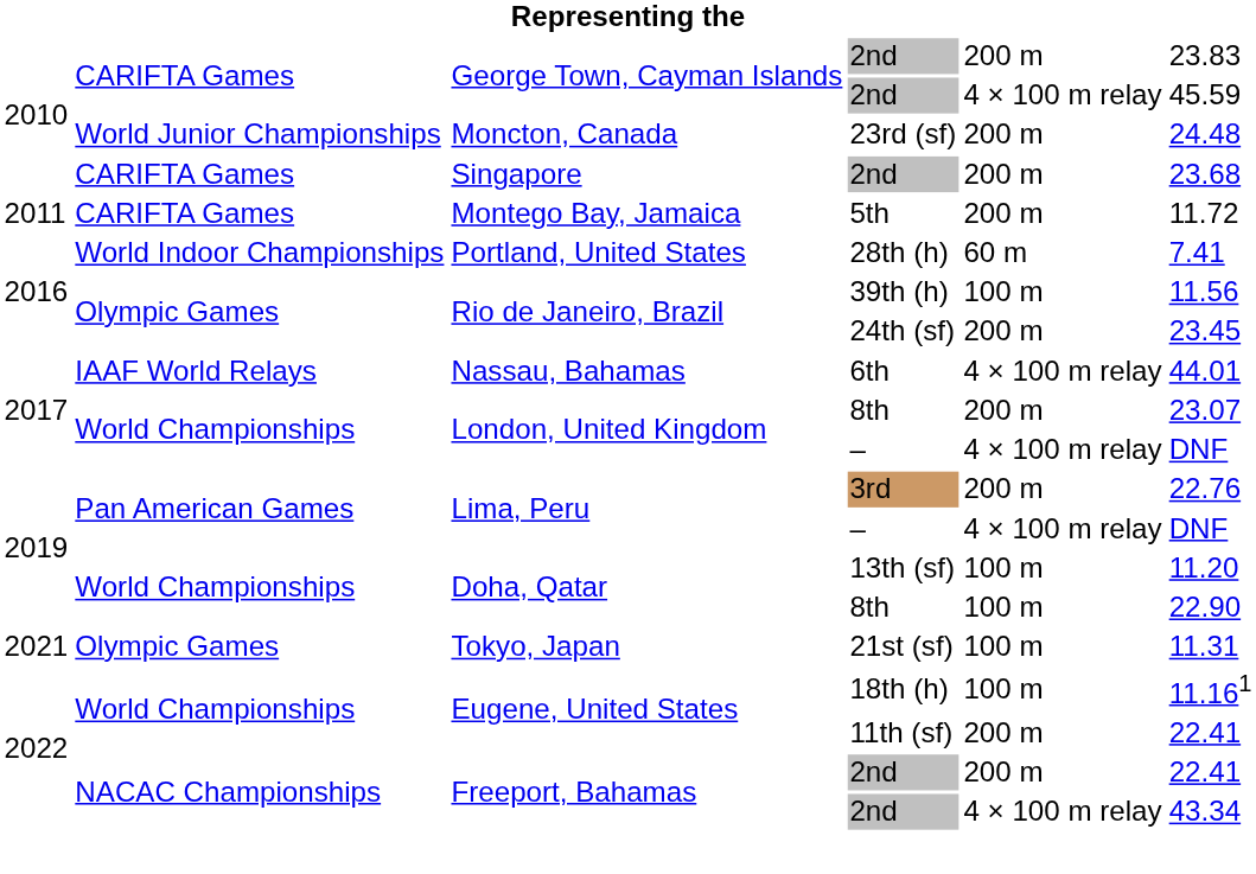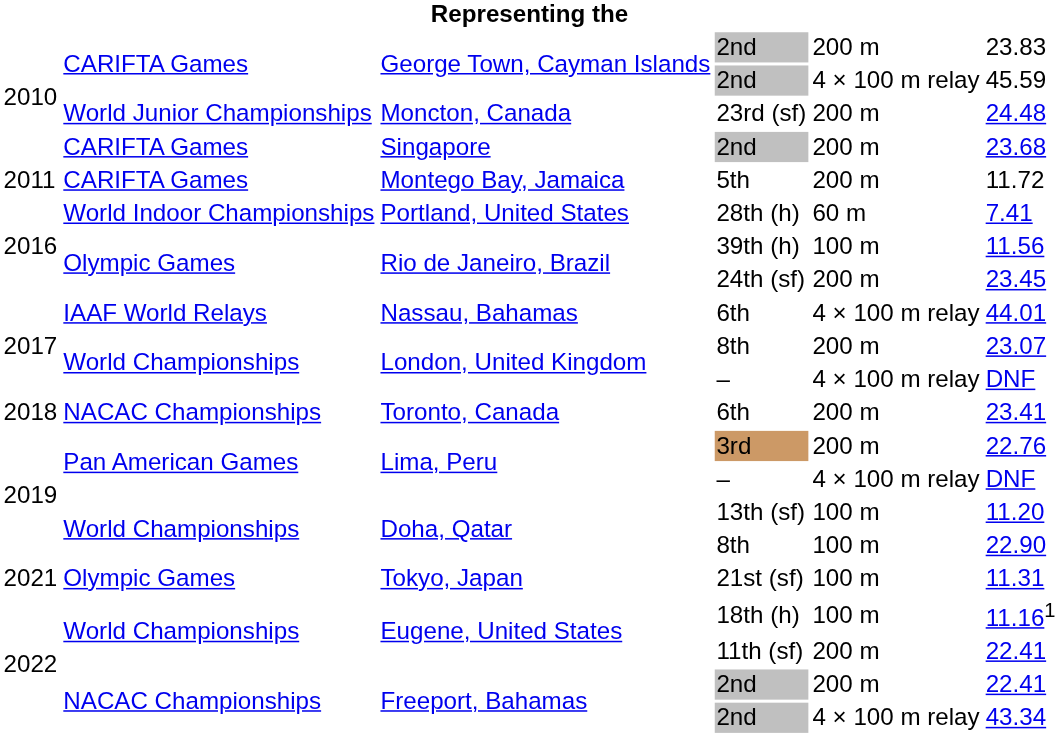+ row: 2018 | NACAC Championships | Toronto, Canada | 6th | 200 m | 23.41
